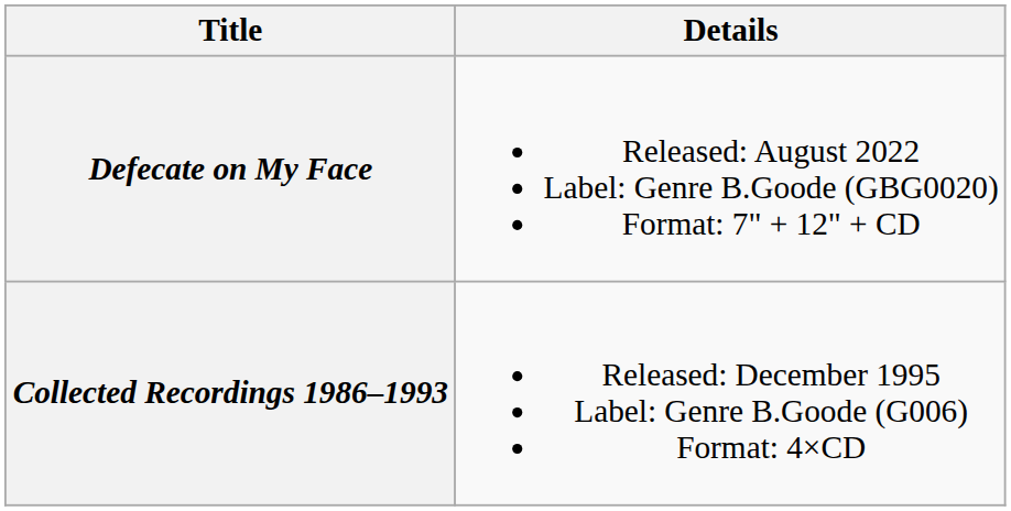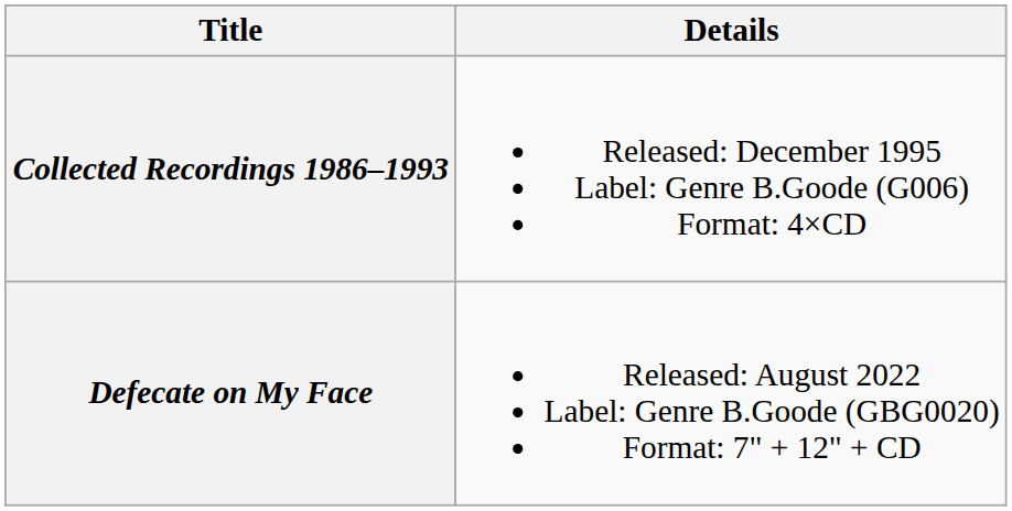rows swapped: Collected Recordings 1986–1993 <-> Defecate on My Face
